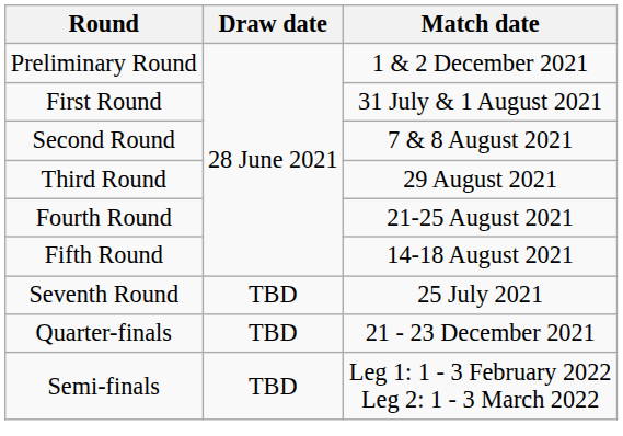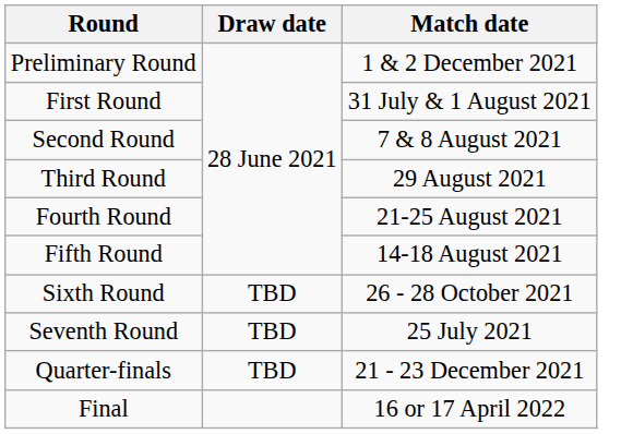+ row: Sixth Round | TBD | 26 - 28 October 2021
- row: Semi-finals | TBD | Leg 1: 1 - 3 February 2022 Leg 2: 1 - 3 March 2022
+ row: Final | 16 or 17 April 2022
